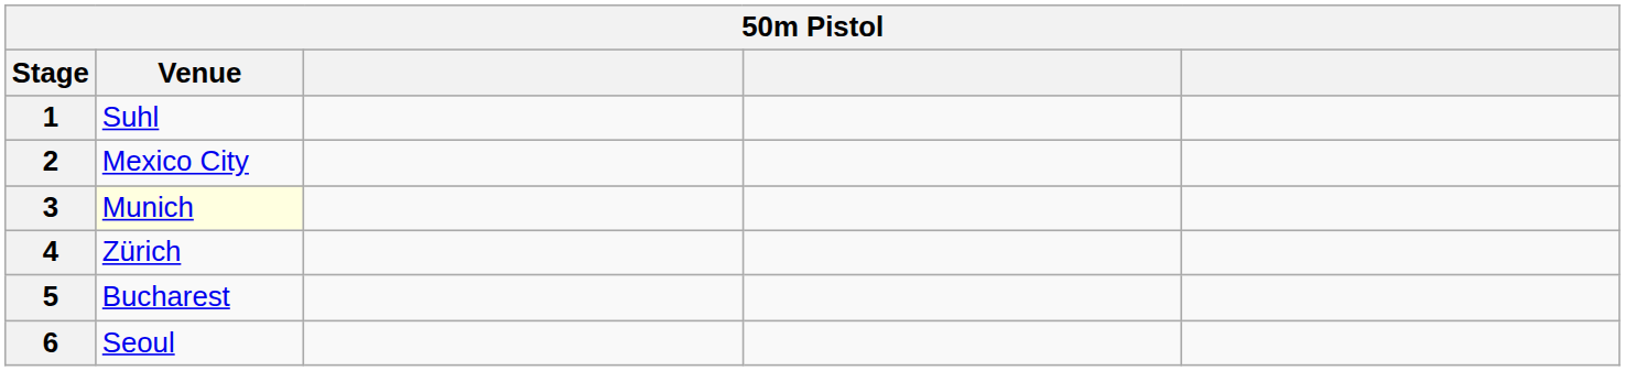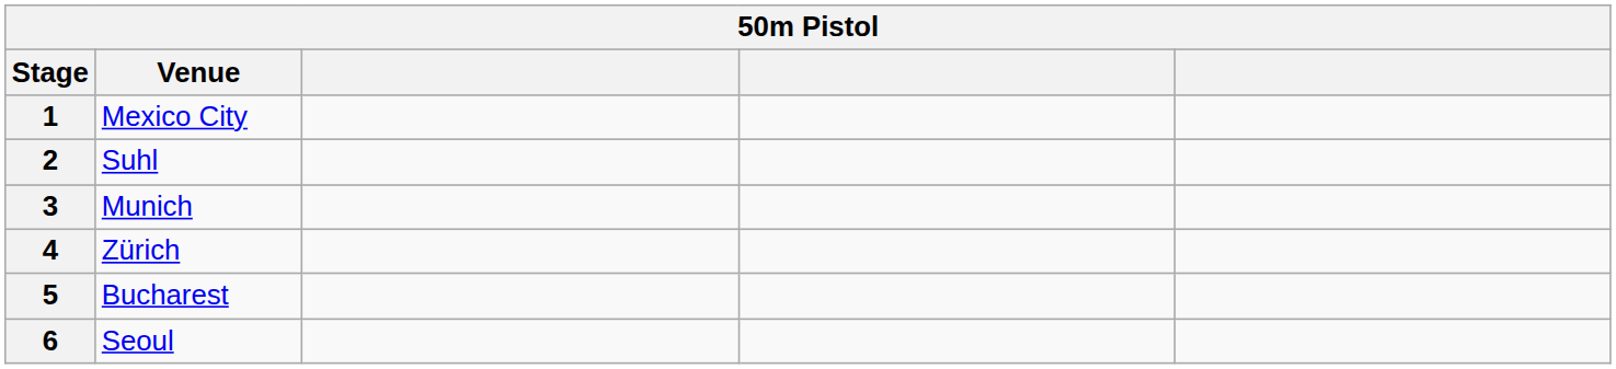1 | Venue: Suhl -> Mexico City
2 | Venue: Mexico City -> Suhl
3 | Venue: lightyellow background -> no background
